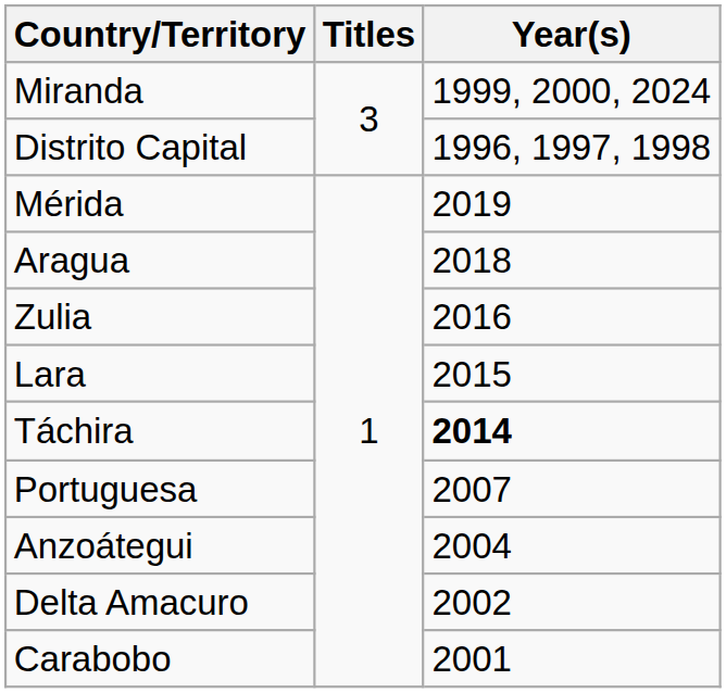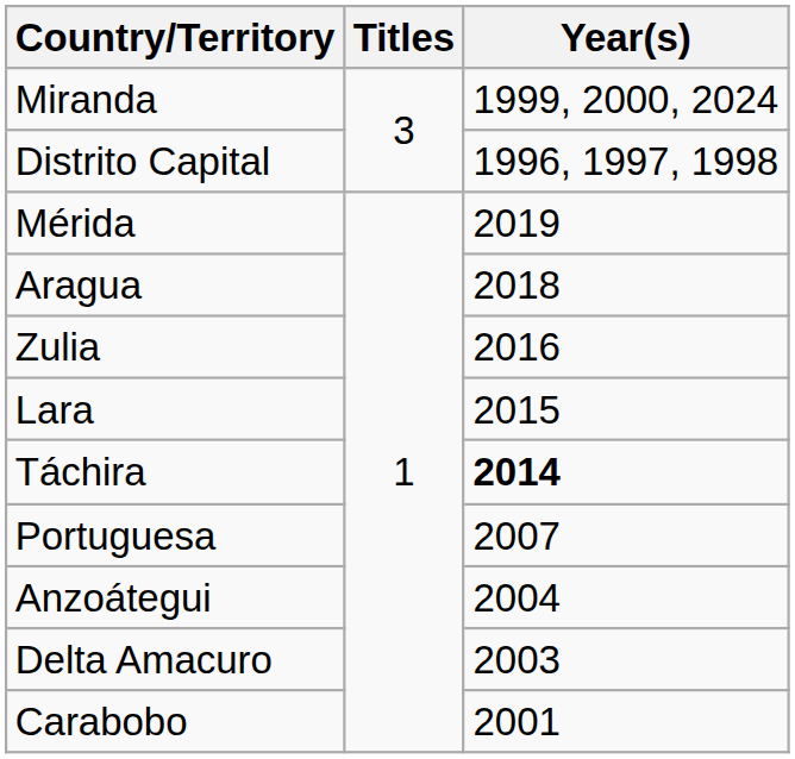Delta Amacuro | Year(s): 2002 -> 2003
